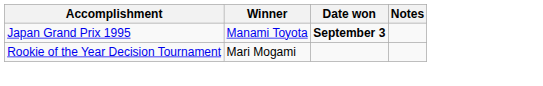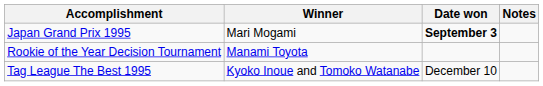Japan Grand Prix 1995 | Winner: Manami Toyota -> Mari Mogami
Rookie of the Year Decision Tournament | Winner: Mari Mogami -> Manami Toyota
+ row: Tag League The Best 1995 | Kyoko Inoue and Tomoko Watanabe | December 10
